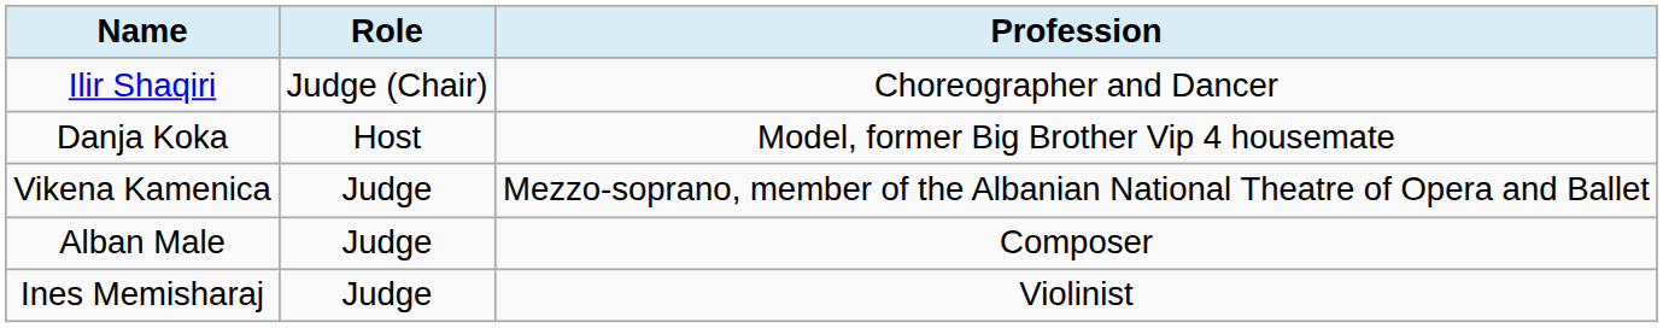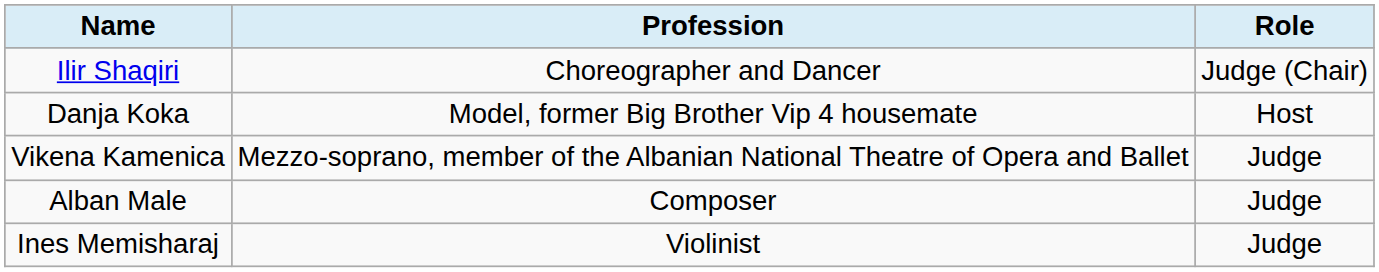columns swapped: Role <-> Profession
